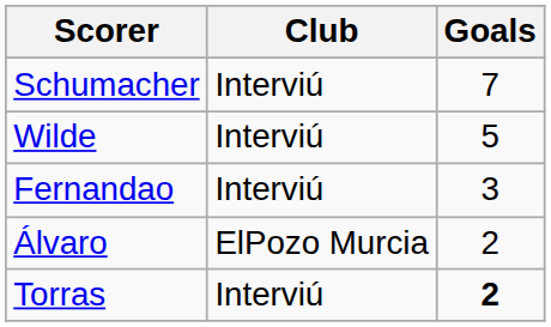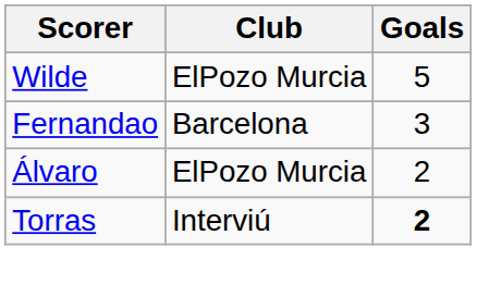- row: Schumacher | Interviú | 7
Wilde | Club: Interviú -> ElPozo Murcia
Fernandao | Club: Interviú -> Barcelona
